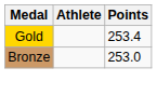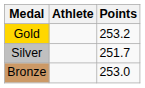Gold | Points: 253.4 -> 253.2
+ row: Silver | 251.7
